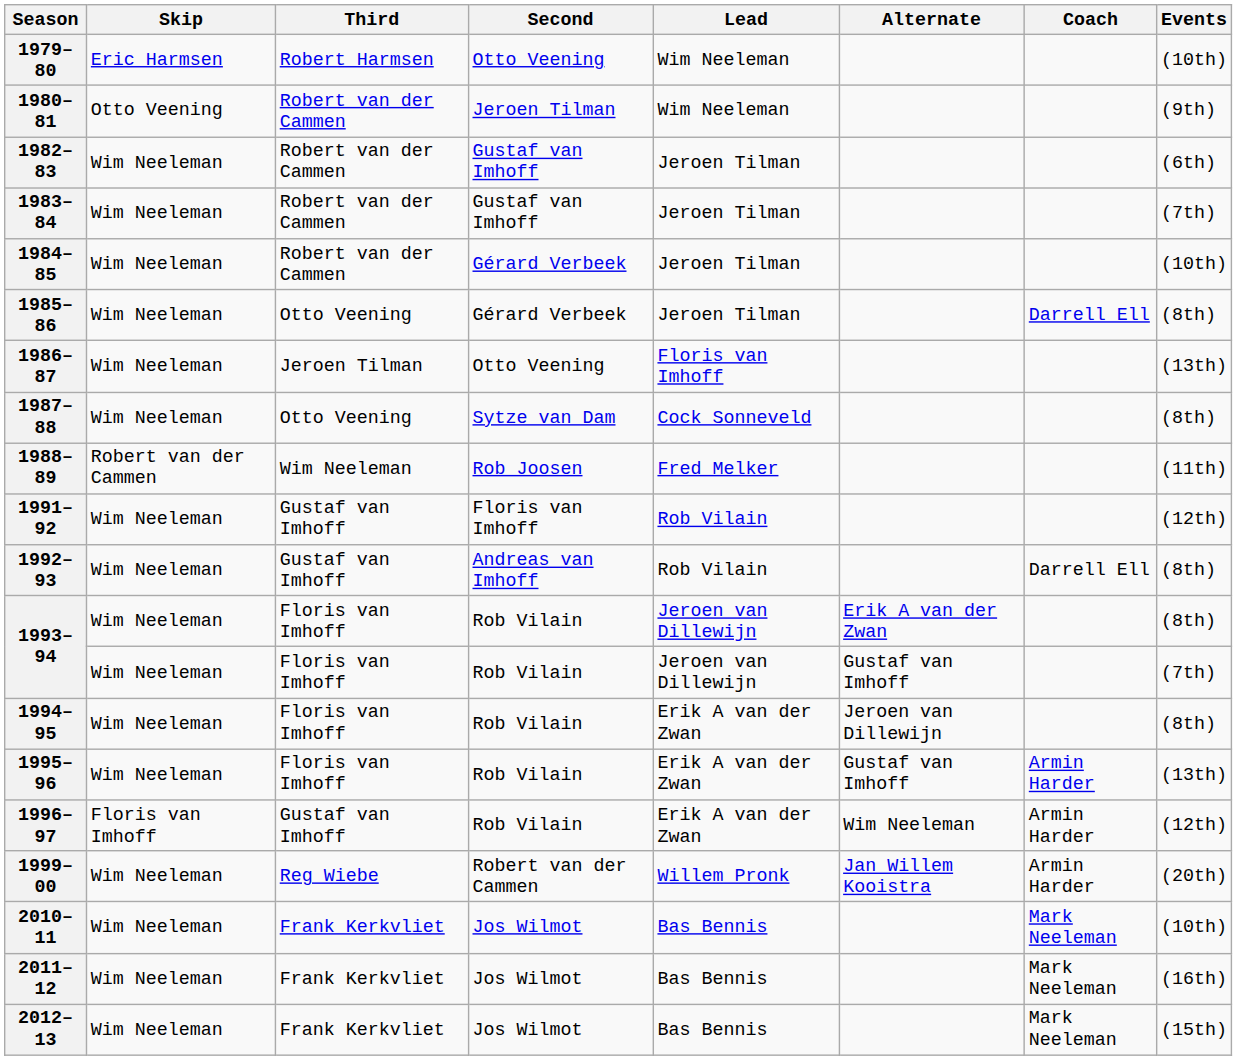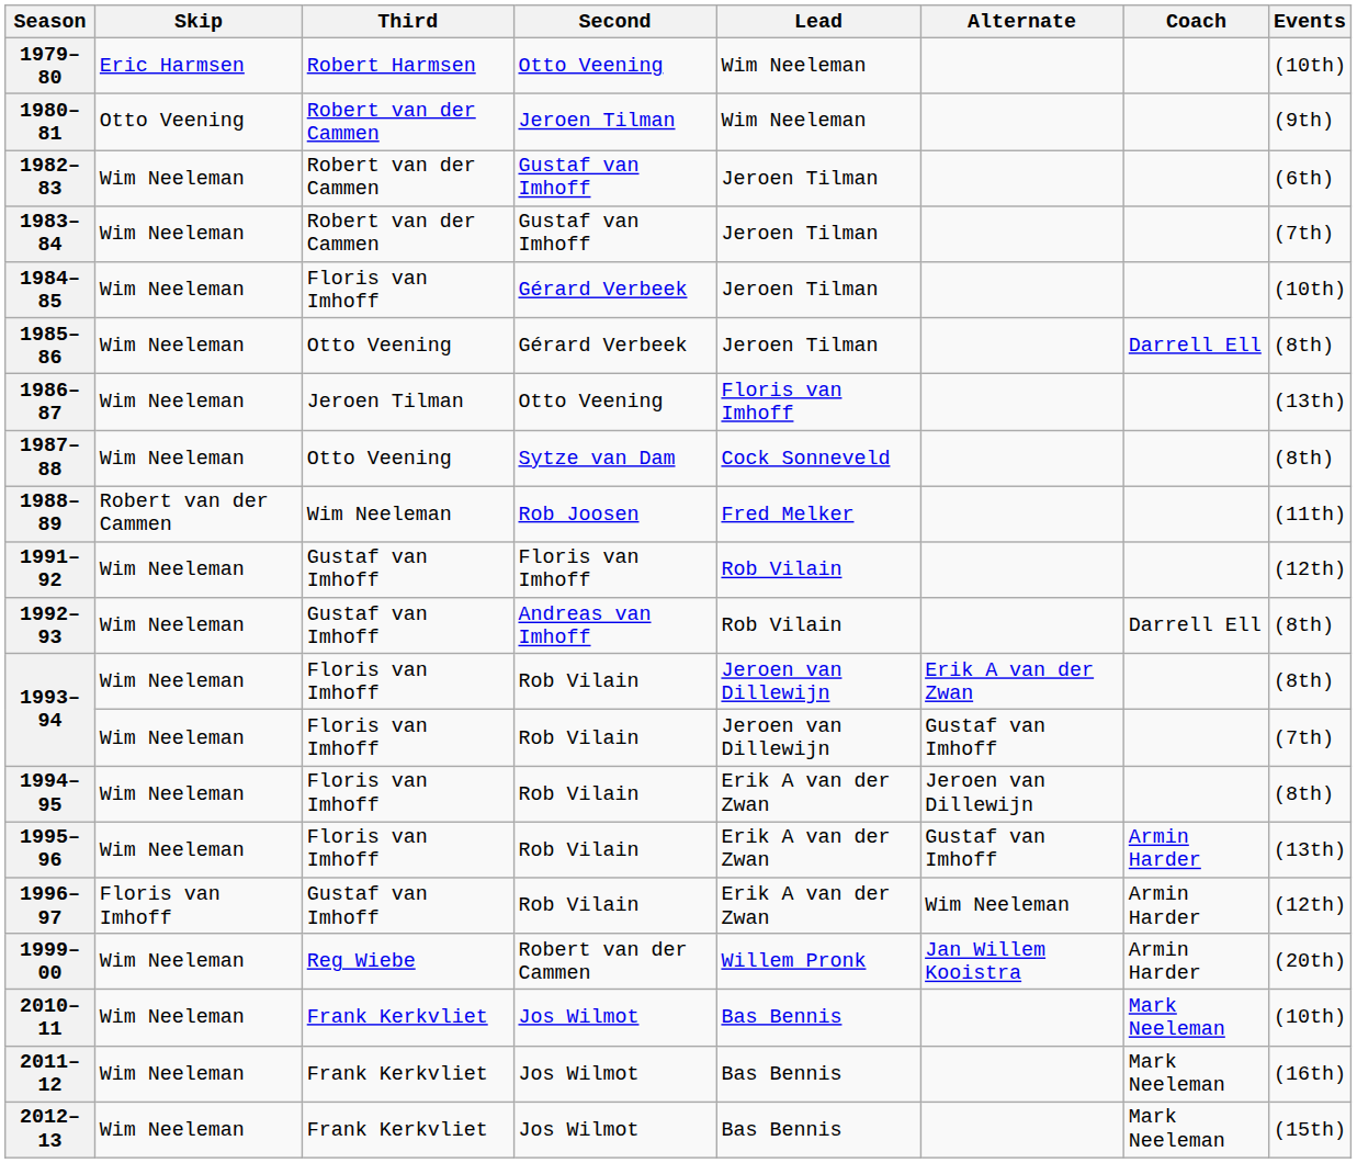1984–85 | Third: Robert van der Cammen -> Floris van Imhoff
